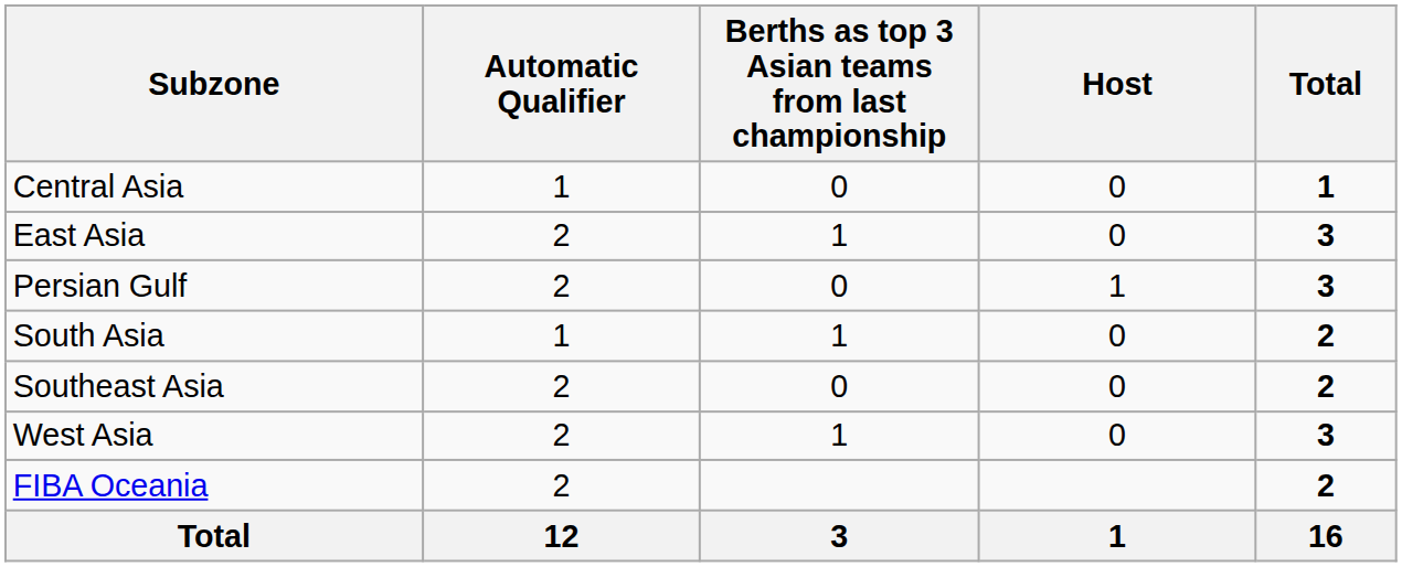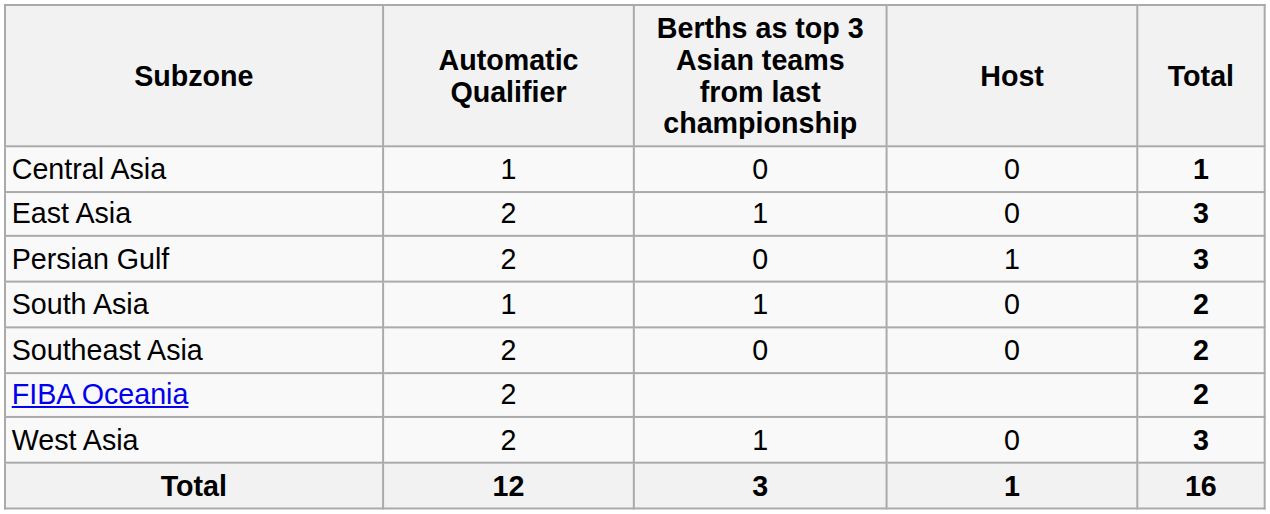rows swapped: West Asia <-> FIBA Oceania
